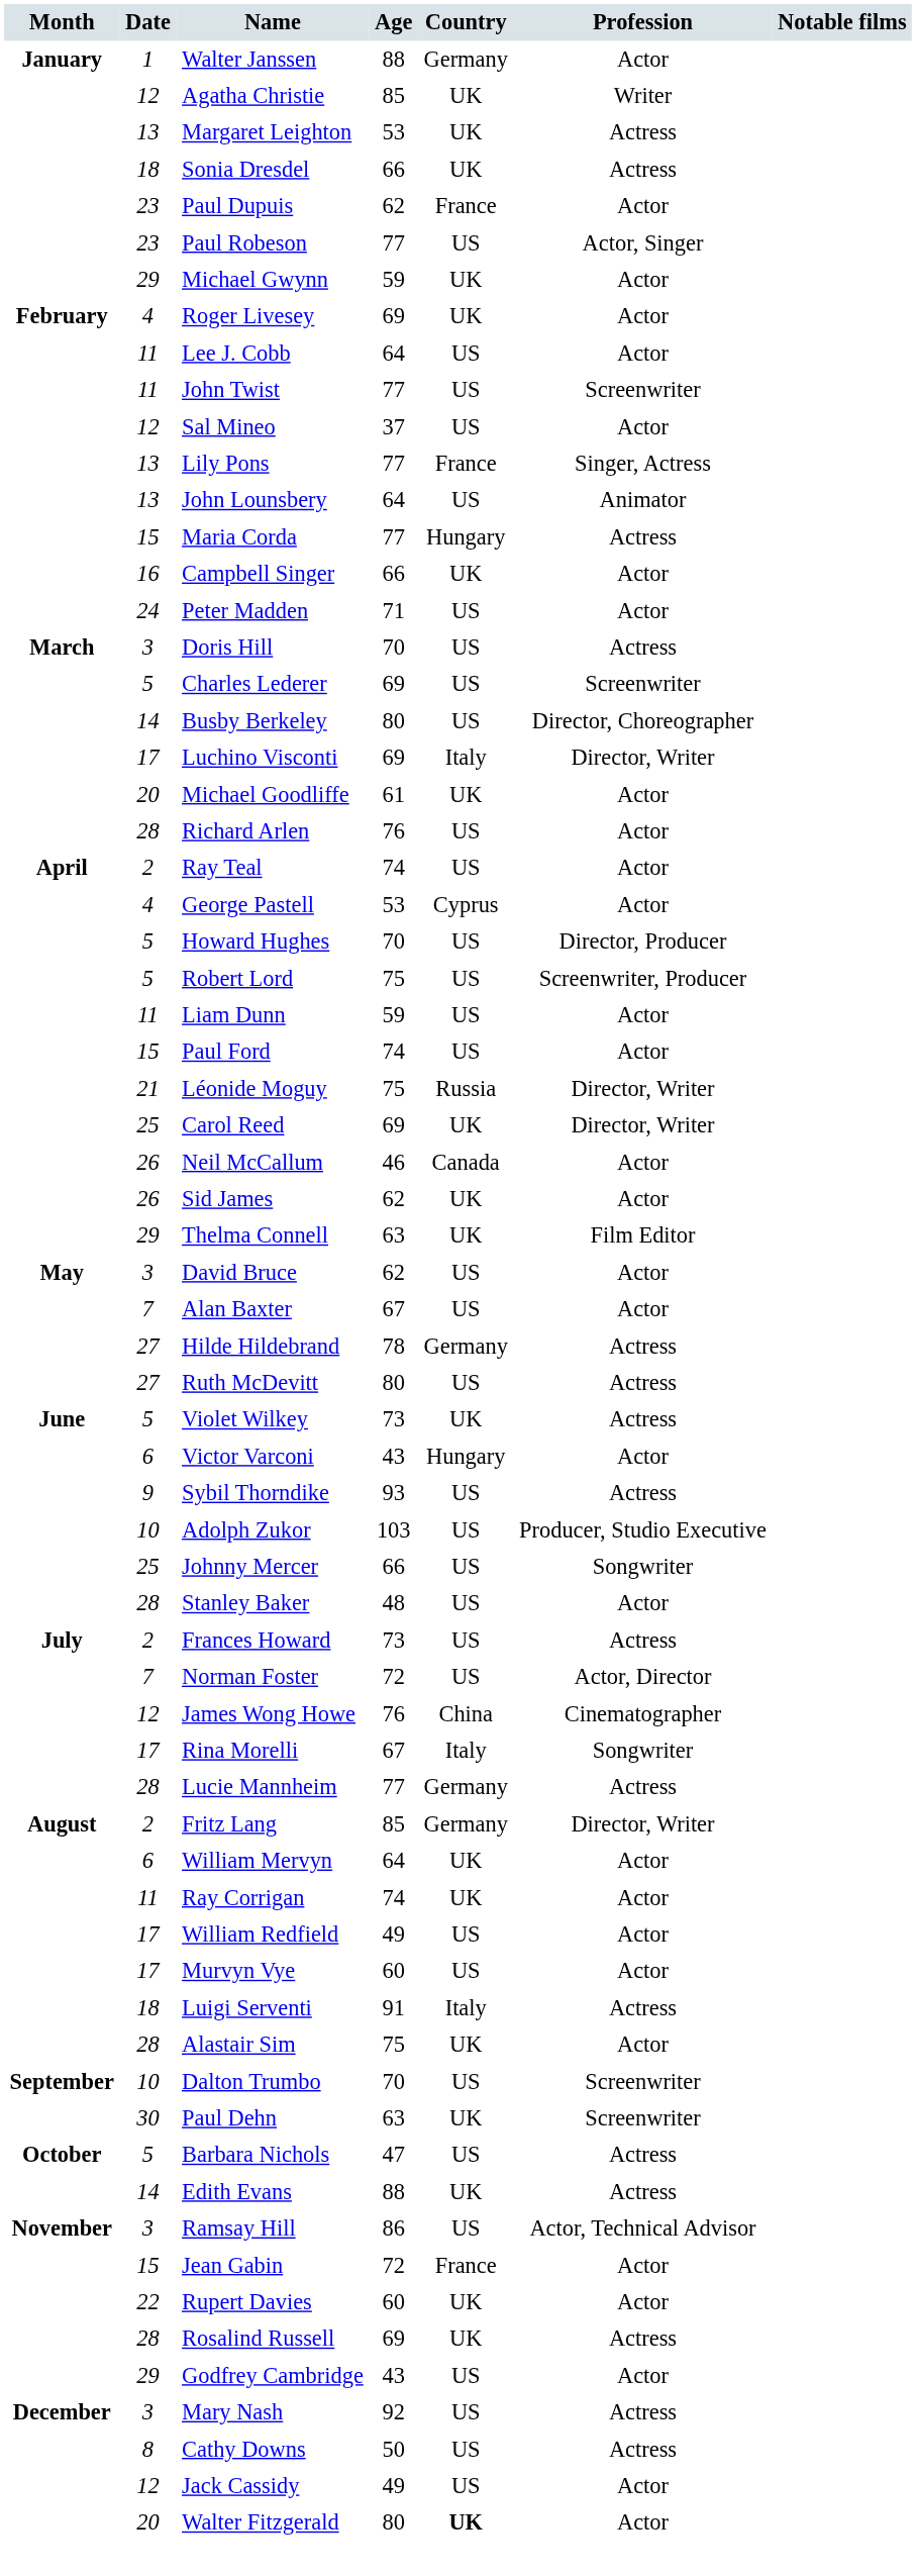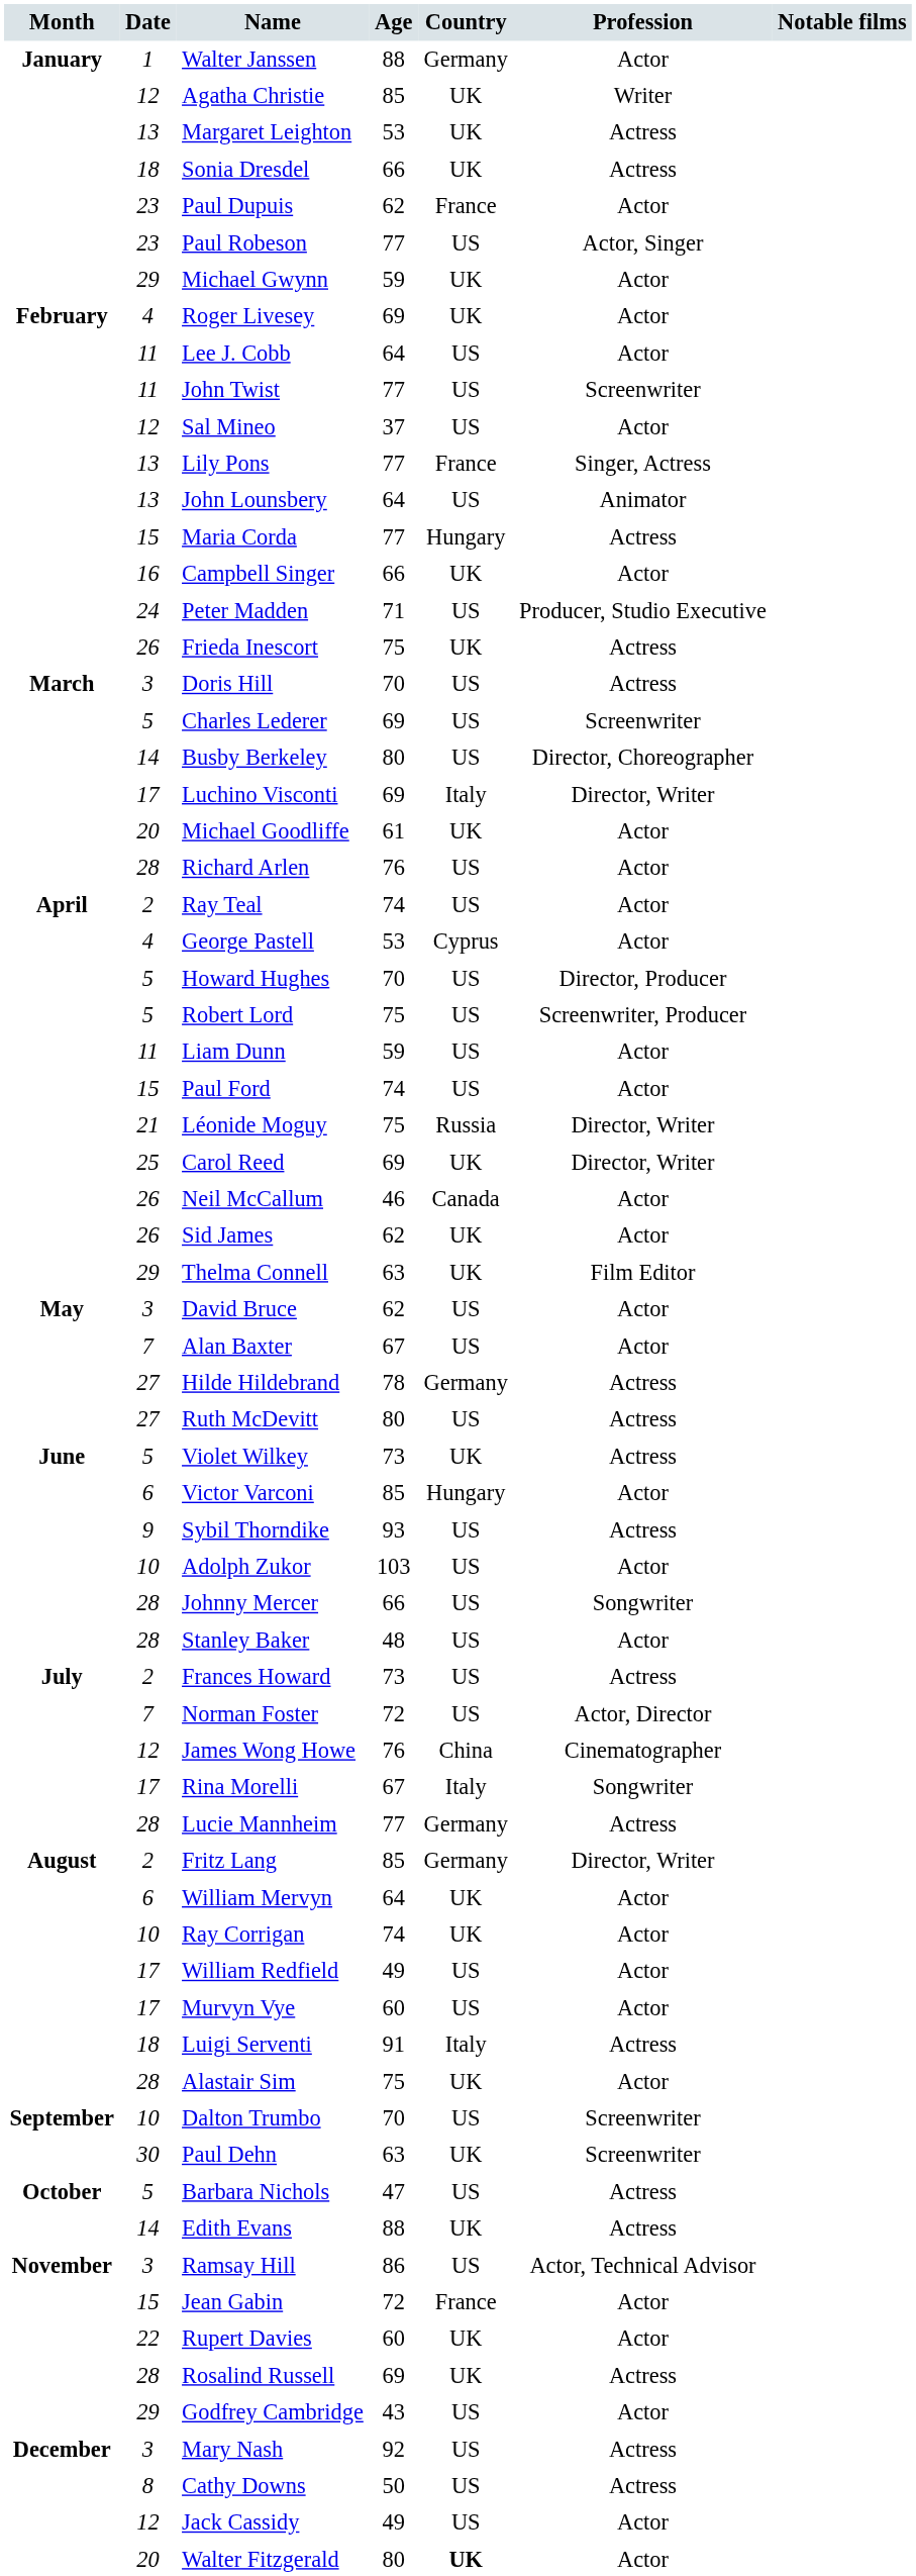Peter Madden | Profession: Actor -> Producer, Studio Executive
+ row: 26 | Frieda Inescort | 75 | UK | Actress
Victor Varconi | Age: 43 -> 85
Adolph Zukor | Profession: Producer, Studio Executive -> Actor
Johnny Mercer | Date: 25 -> 28
Ray Corrigan | Date: 11 -> 10
